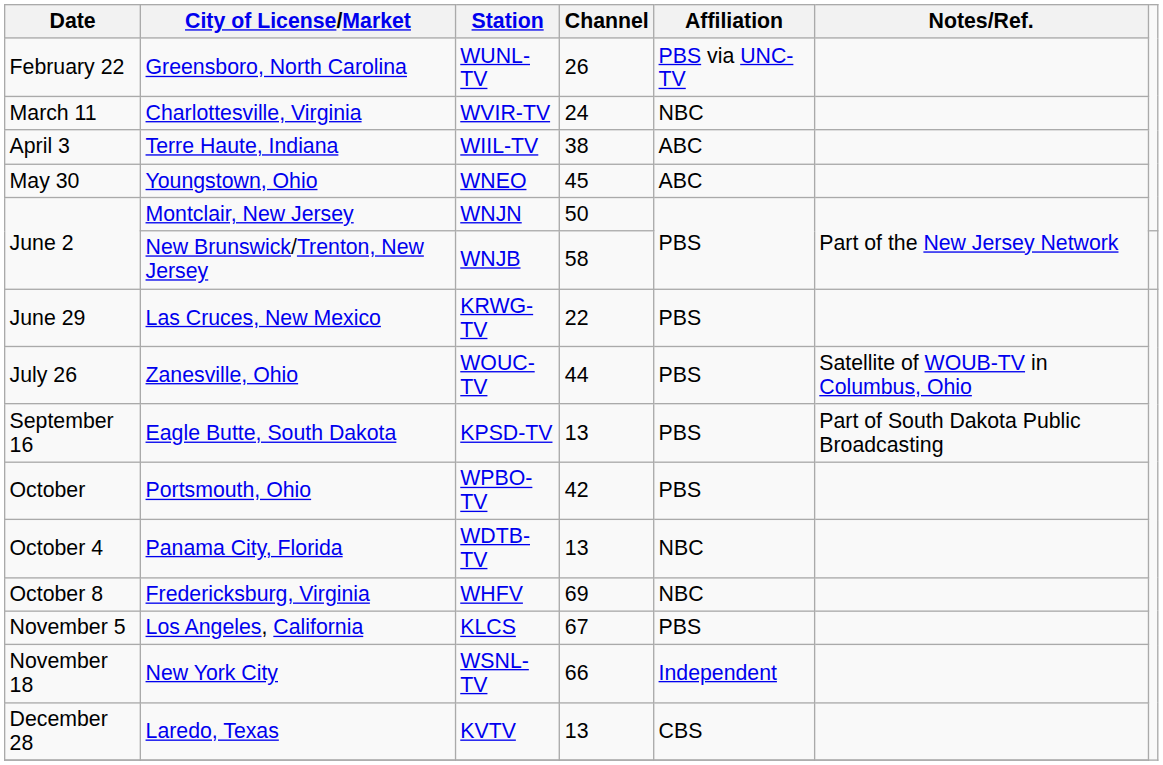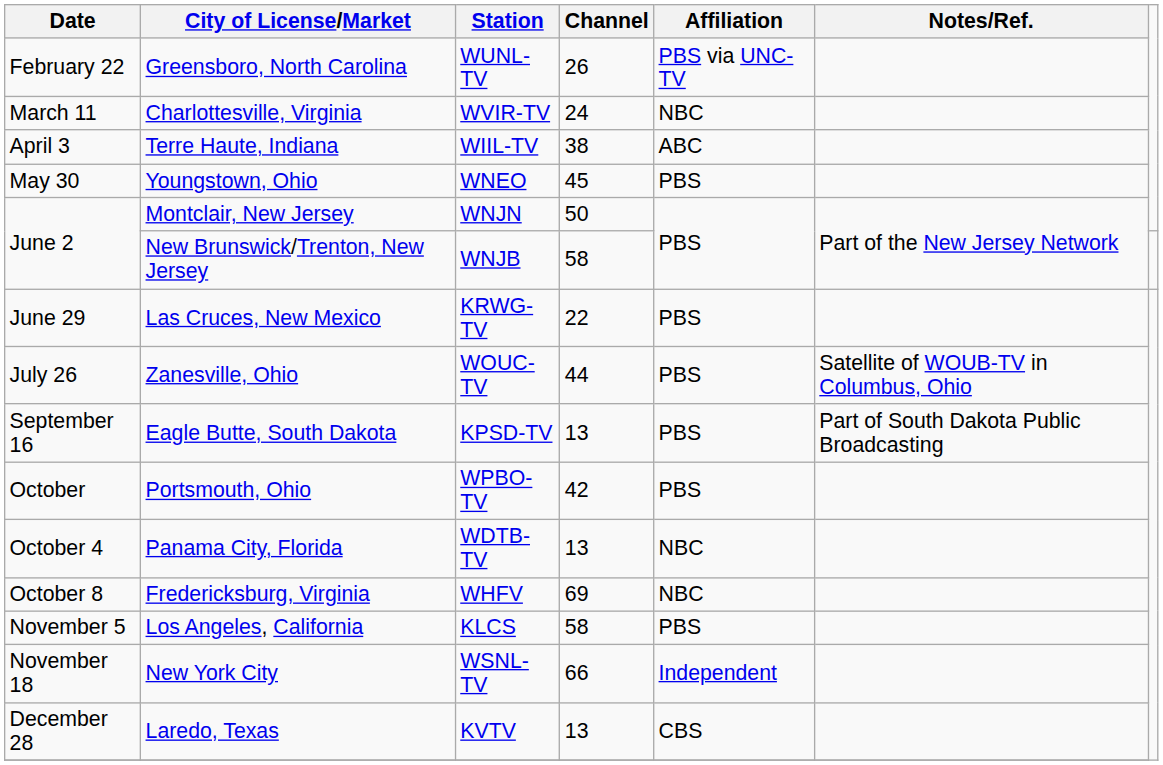Youngstown, Ohio | Affiliation: ABC -> PBS
Los Angeles, California | Channel: 67 -> 58
